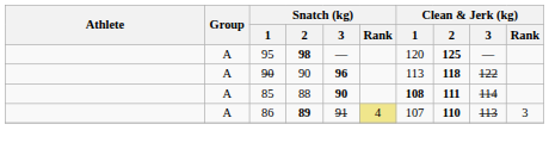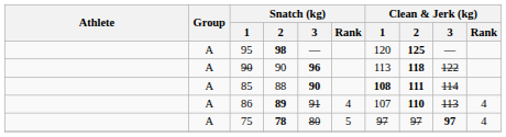86 | Snatch (kg) / Rank: khaki background -> no background
86 | Clean & Jerk (kg) / Rank: 3 -> 4
+ row: A | 75 | 78 | 80 | 5 | 97 | 97 | 97 | 4
